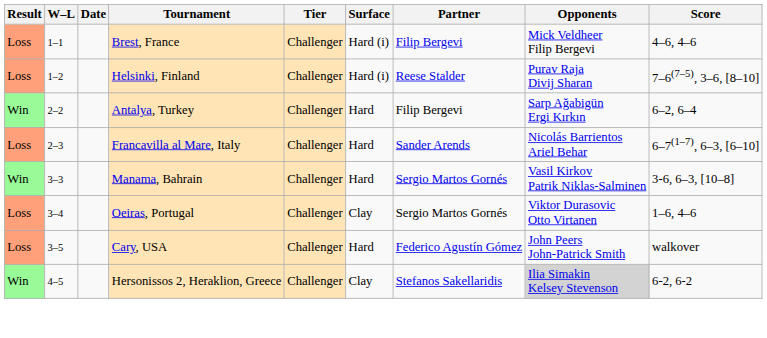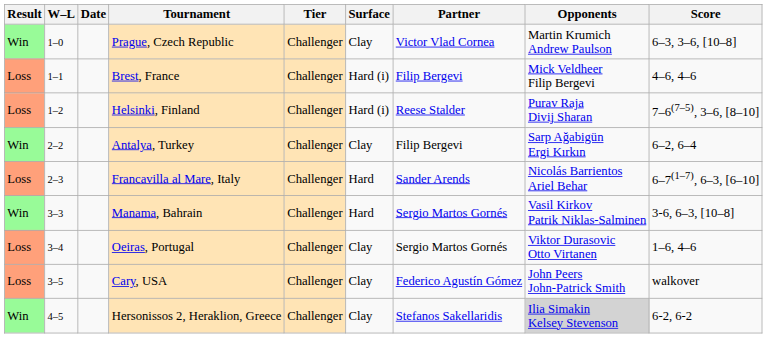+ row: Win | 1–0 | Prague, Czech Republic | Challenger | Clay | Victor Vlad Cornea | Martin Krumich Andrew Paulson | 6–3, 3–6, [10–8]
Antalya, Turkey | Surface: Hard -> Clay
Cary, USA | Surface: Hard -> Clay
